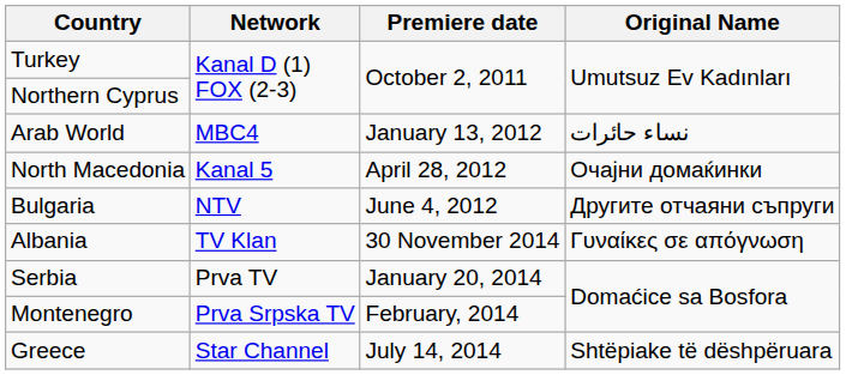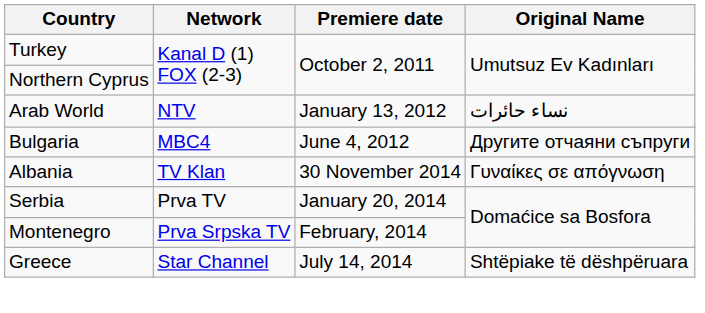Arab World | Network: MBC4 -> NTV
- row: North Macedonia | Kanal 5 | April 28, 2012 | Очајни домаќинки
Bulgaria | Network: NTV -> MBC4
